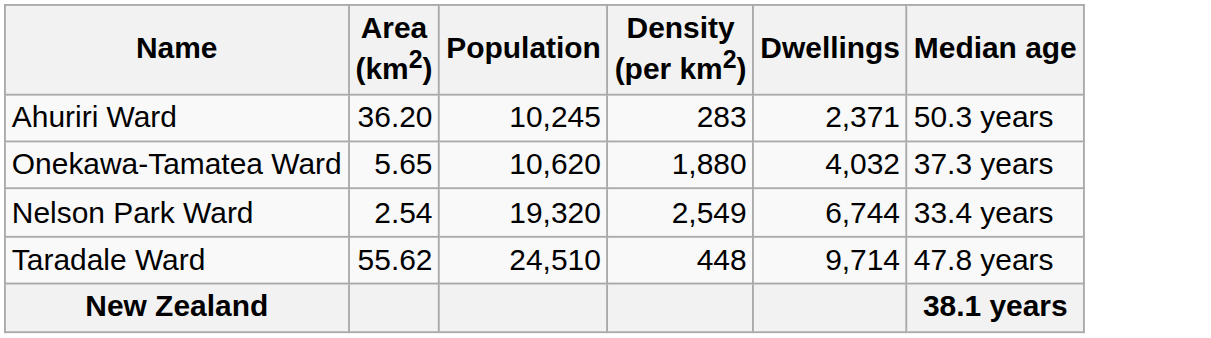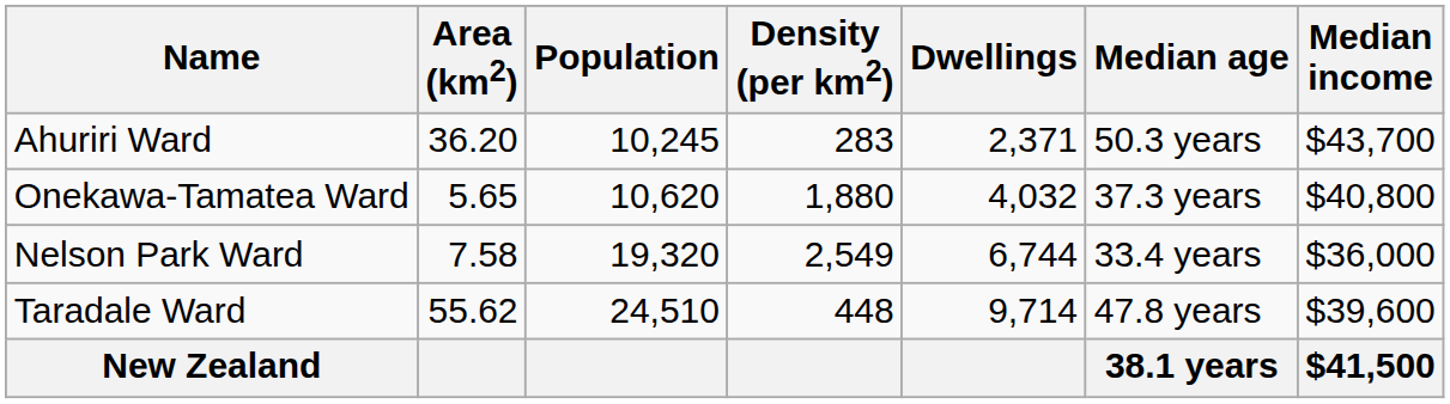+ column: Median income | $43,700 | $40,800 | $36,000 | $39,600 | $41,500
Nelson Park Ward | Area (km2): 2.54 -> 7.58
